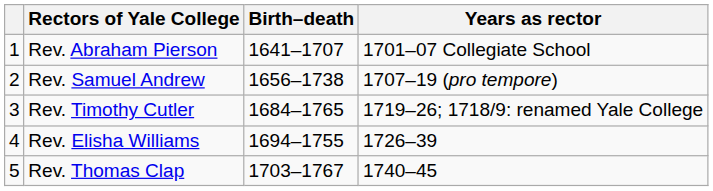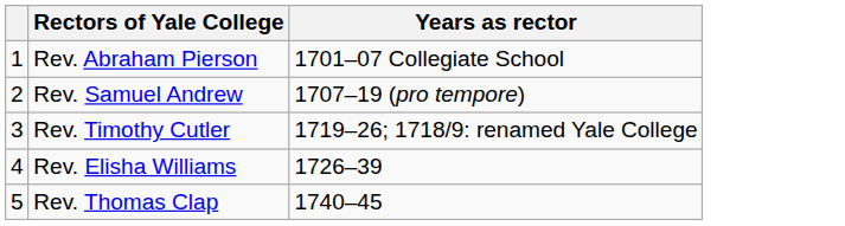- column: Birth–death | 1641–1707 | 1656–1738 | 1684–1765 | 1694–1755 | 1703–1767
